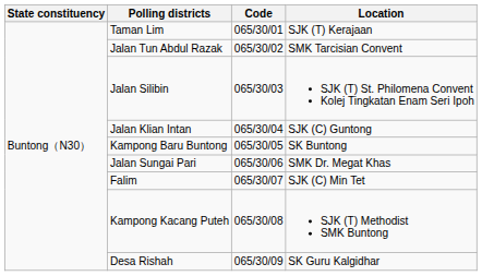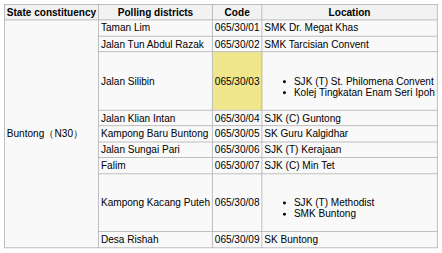Taman Lim | Location: SJK (T) Kerajaan -> SMK Dr. Megat Khas
Jalan Silibin | Code: no background -> khaki background
Kampong Baru Buntong | Location: SK Buntong -> SK Guru Kalgidhar
Jalan Sungai Pari | Location: SMK Dr. Megat Khas -> SJK (T) Kerajaan
Desa Rishah | Location: SK Guru Kalgidhar -> SK Buntong
